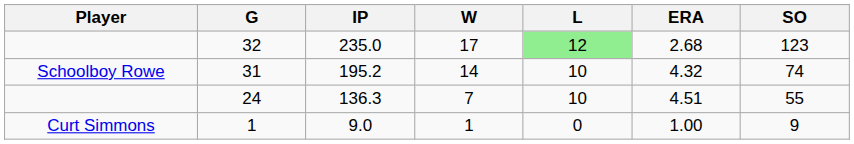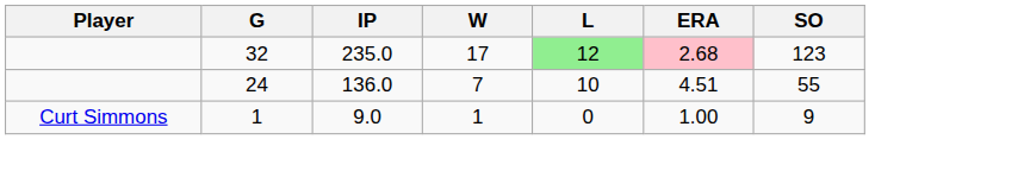32 | ERA: no background -> pink background
- row: Schoolboy Rowe | 31 | 195.2 | 14 | 10 | 4.32 | 74
24 | IP: 136.3 -> 136.0
